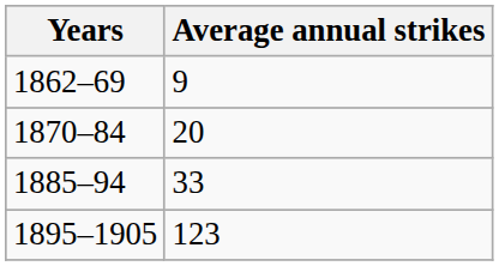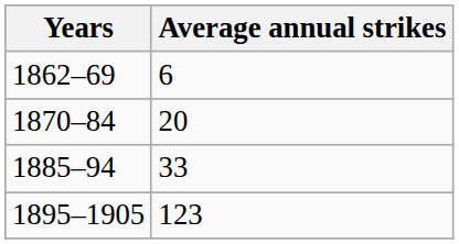1862–69 | Average annual strikes: 9 -> 6
